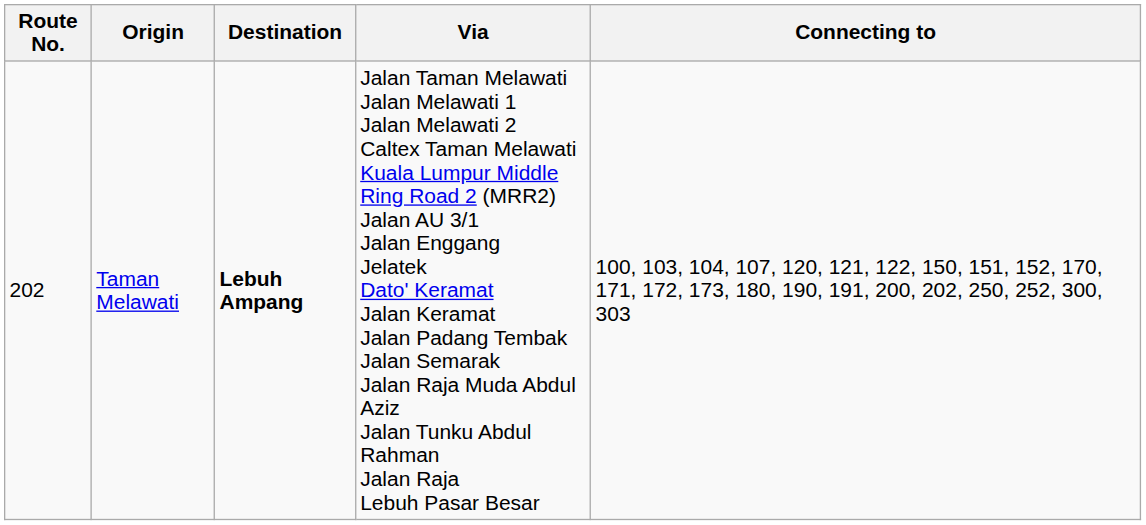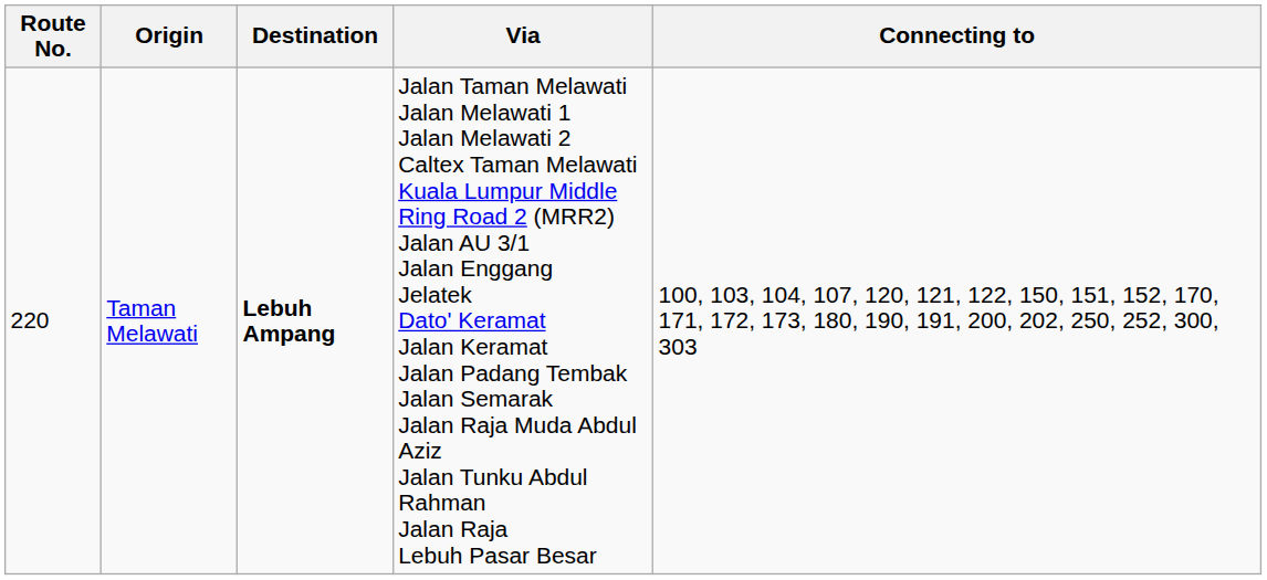Taman Melawati | Route No.: 202 -> 220
